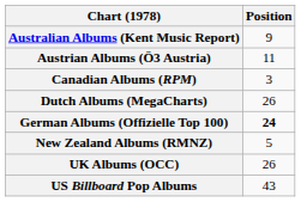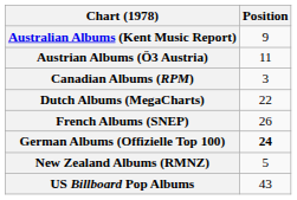Dutch Albums (MegaCharts) | Position: 26 -> 22
+ row: French Albums (SNEP) | 26
- row: UK Albums (OCC) | 26
